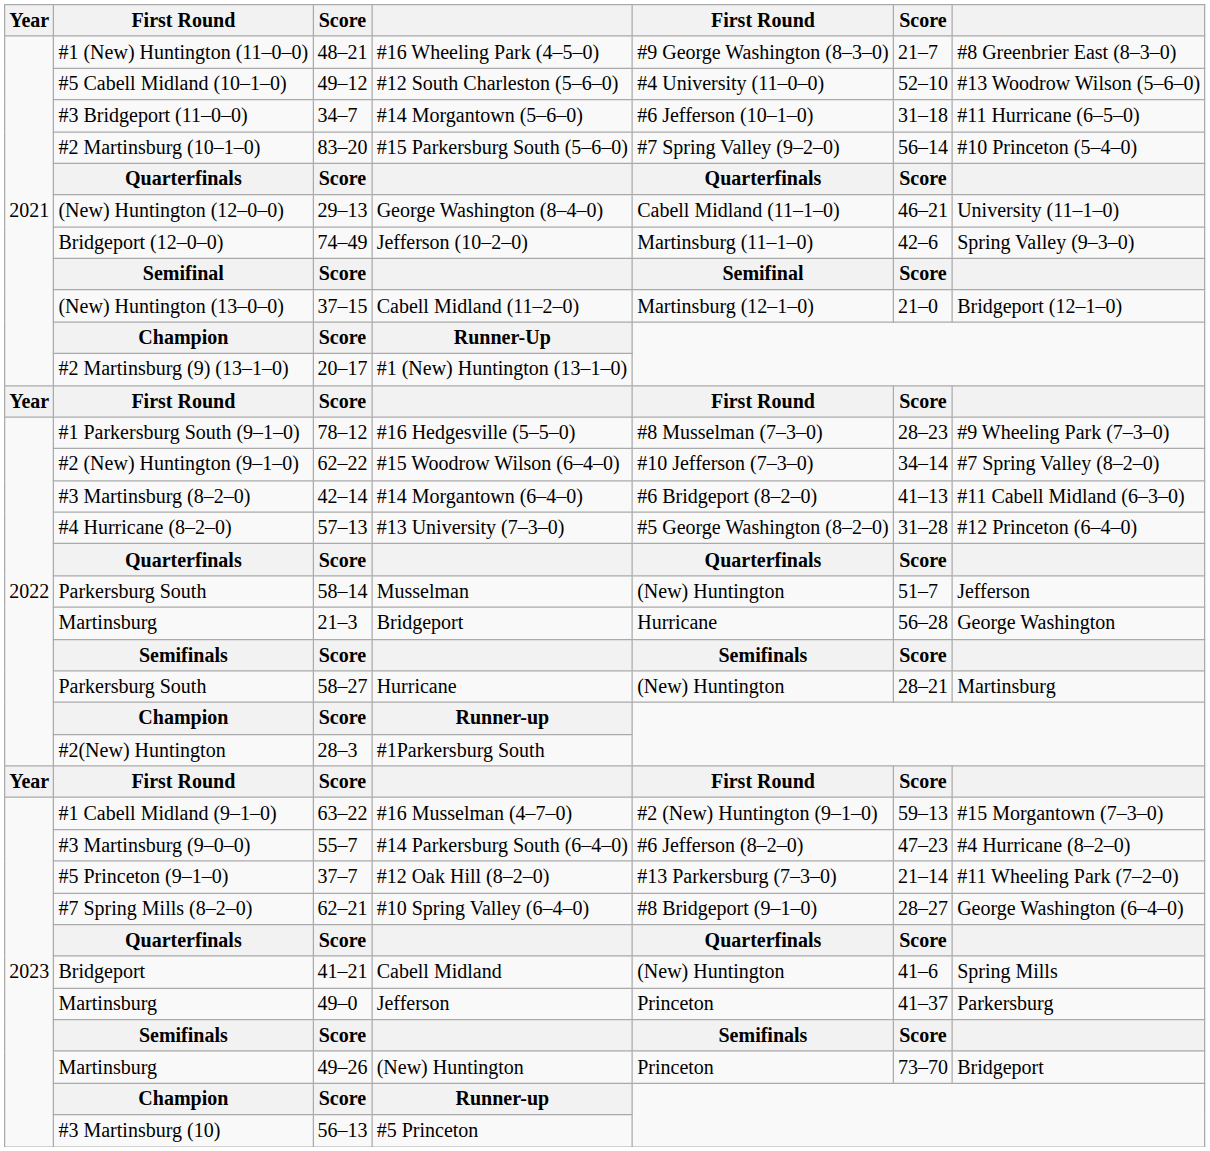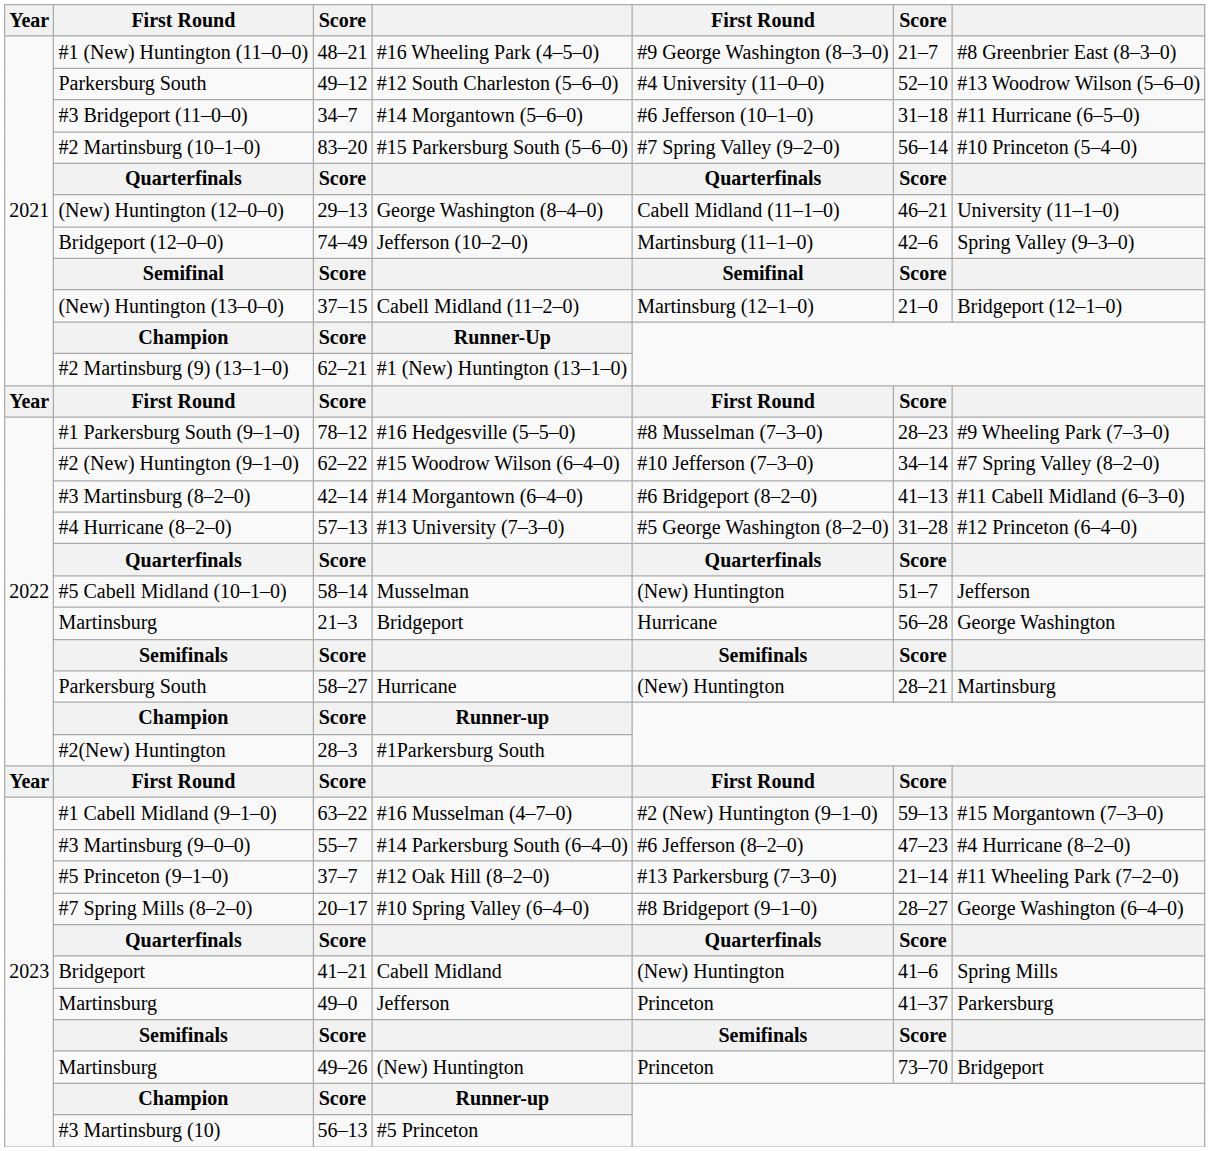#12 South Charleston (5–6–0) | column 2: #5 Cabell Midland (10–1–0) -> Parkersburg South
#1 (New) Huntington (13–1–0) | column 3: 20–17 -> 62–21
Musselman | column 2: Parkersburg South -> #5 Cabell Midland (10–1–0)
#10 Spring Valley (6–4–0) | column 3: 62–21 -> 20–17
